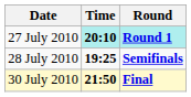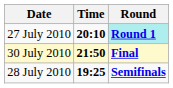27 July 2010 | Time: paleturquoise background -> no background
rows swapped: 28 July 2010 <-> 30 July 2010
